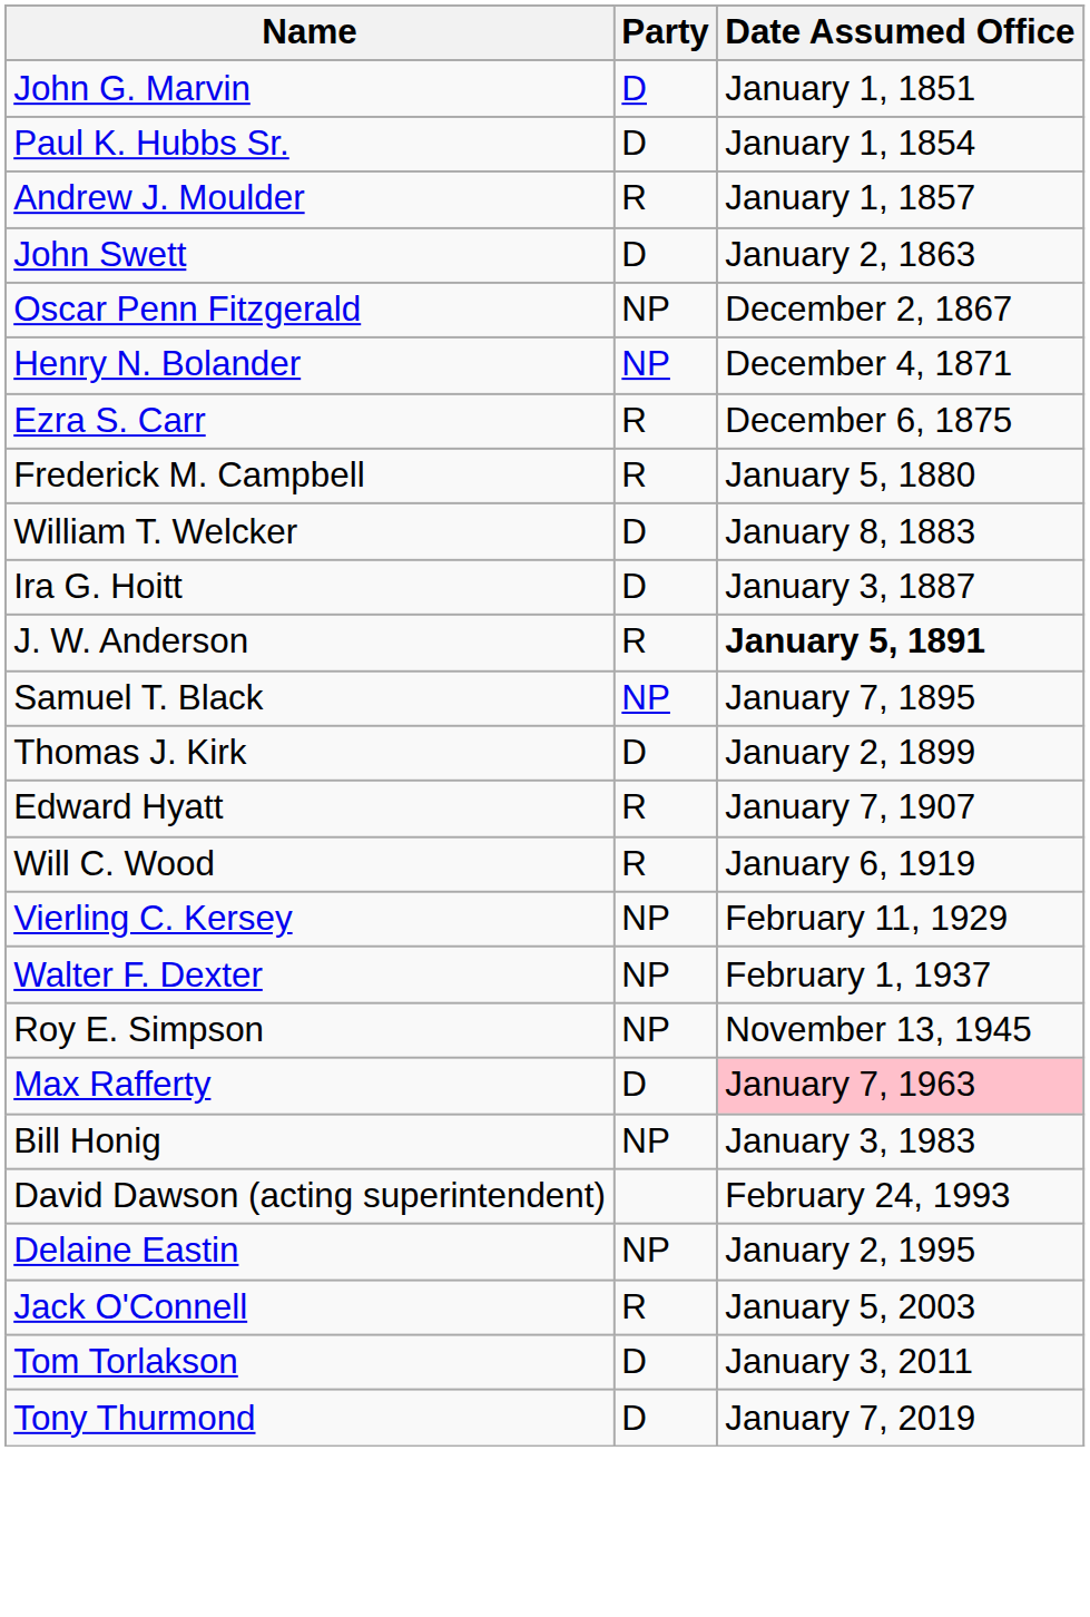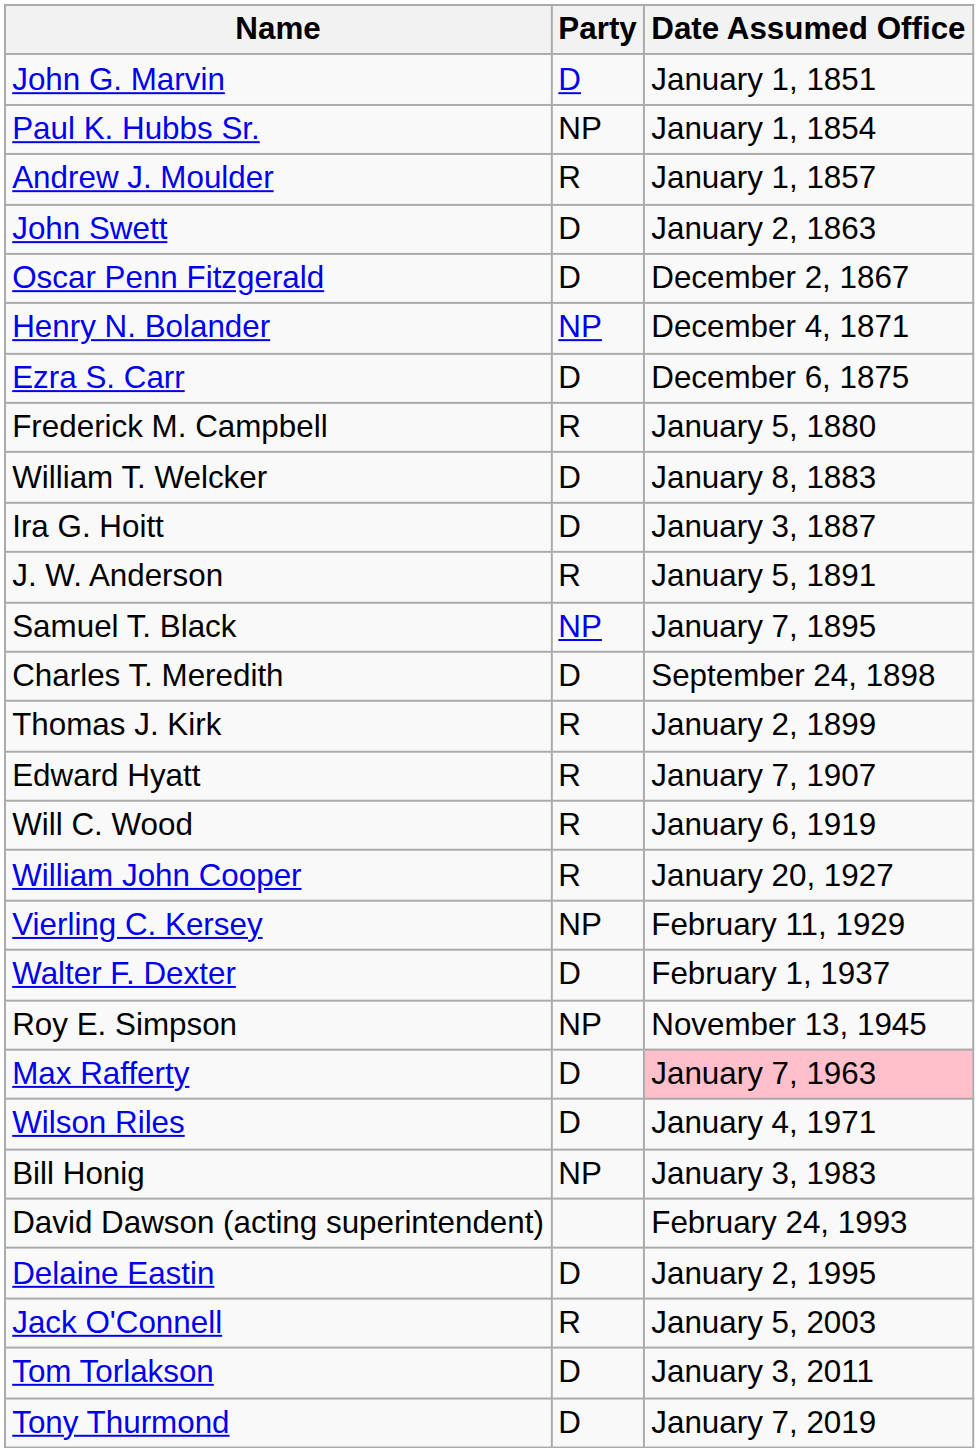Paul K. Hubbs Sr. | Party: D -> NP
Oscar Penn Fitzgerald | Party: NP -> D
Ezra S. Carr | Party: R -> D
J. W. Anderson | Date Assumed Office: bold -> normal
+ row: Charles T. Meredith | D | September 24, 1898
Thomas J. Kirk | Party: D -> R
+ row: William John Cooper | R | January 20, 1927
Walter F. Dexter | Party: NP -> D
+ row: Wilson Riles | D | January 4, 1971
Delaine Eastin | Party: NP -> D
